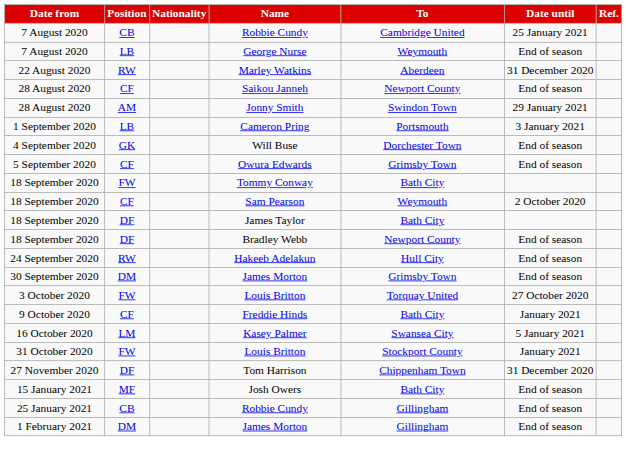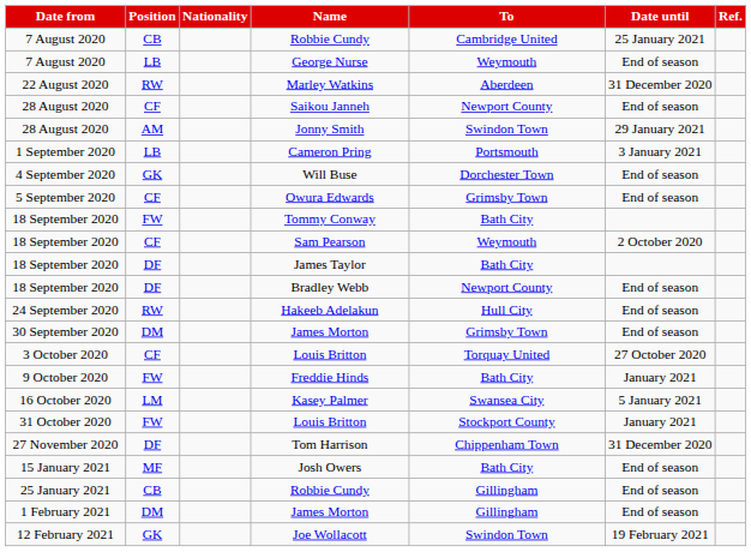3 October 2020 / Louis Britton | Position: FW -> CF
Freddie Hinds | Position: CF -> FW
+ row: 12 February 2021 | GK | Joe Wollacott | Swindon Town | 19 February 2021
